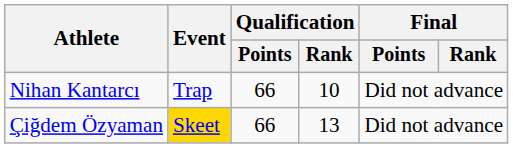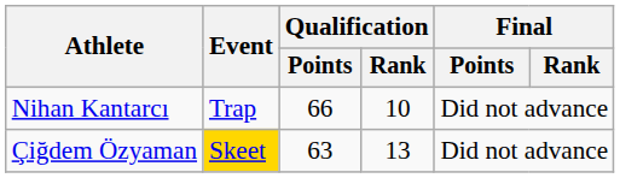Çiğdem Özyaman | Qualification / Points: 66 -> 63
